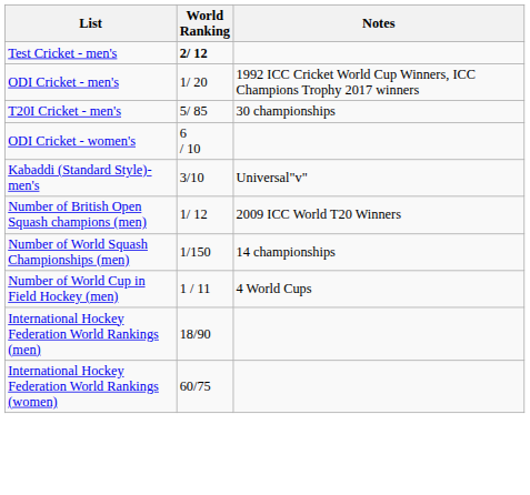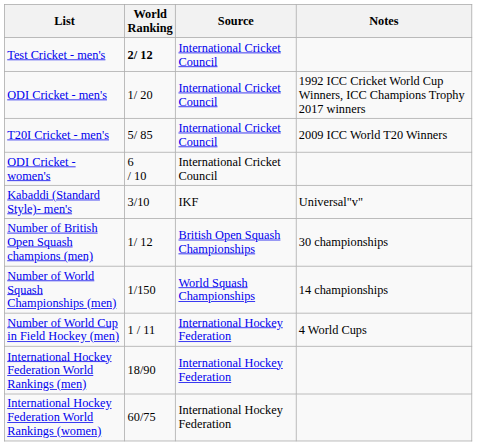+ column: Source | International Cricket Council | International Cricket Council | International Cricket Council | International Cricket Council | IKF | British Open Squash Championships | World Squash Championships | International Hockey Federation | International Hockey Federation | International Hockey Federation
T20I Cricket - men's | Notes: 30 championships -> 2009 ICC World T20 Winners
Number of British Open Squash champions (men) | Notes: 2009 ICC World T20 Winners -> 30 championships
